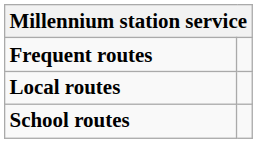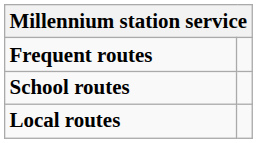rows swapped: Local routes <-> School routes
